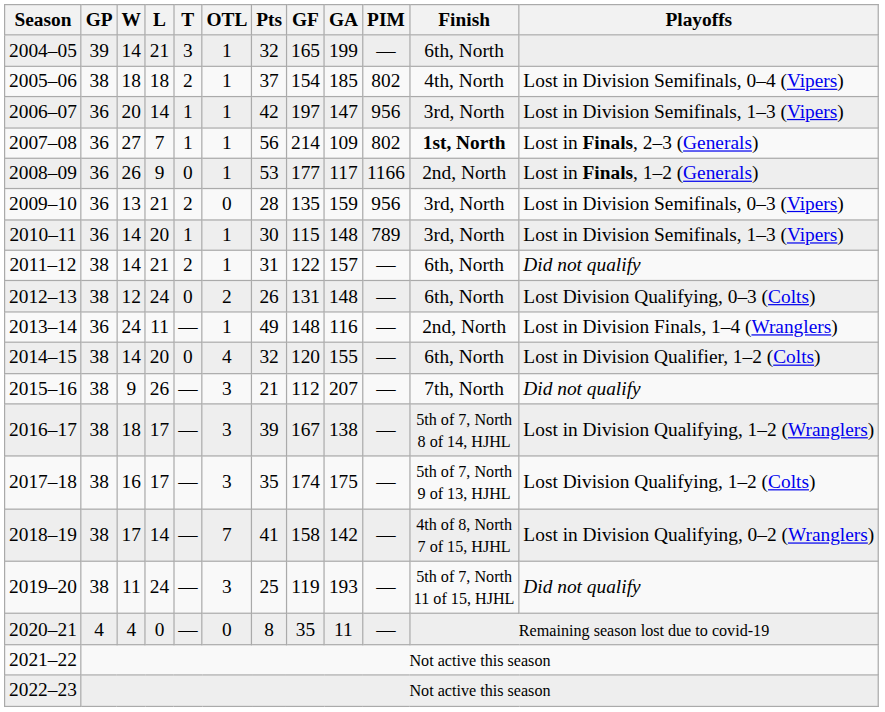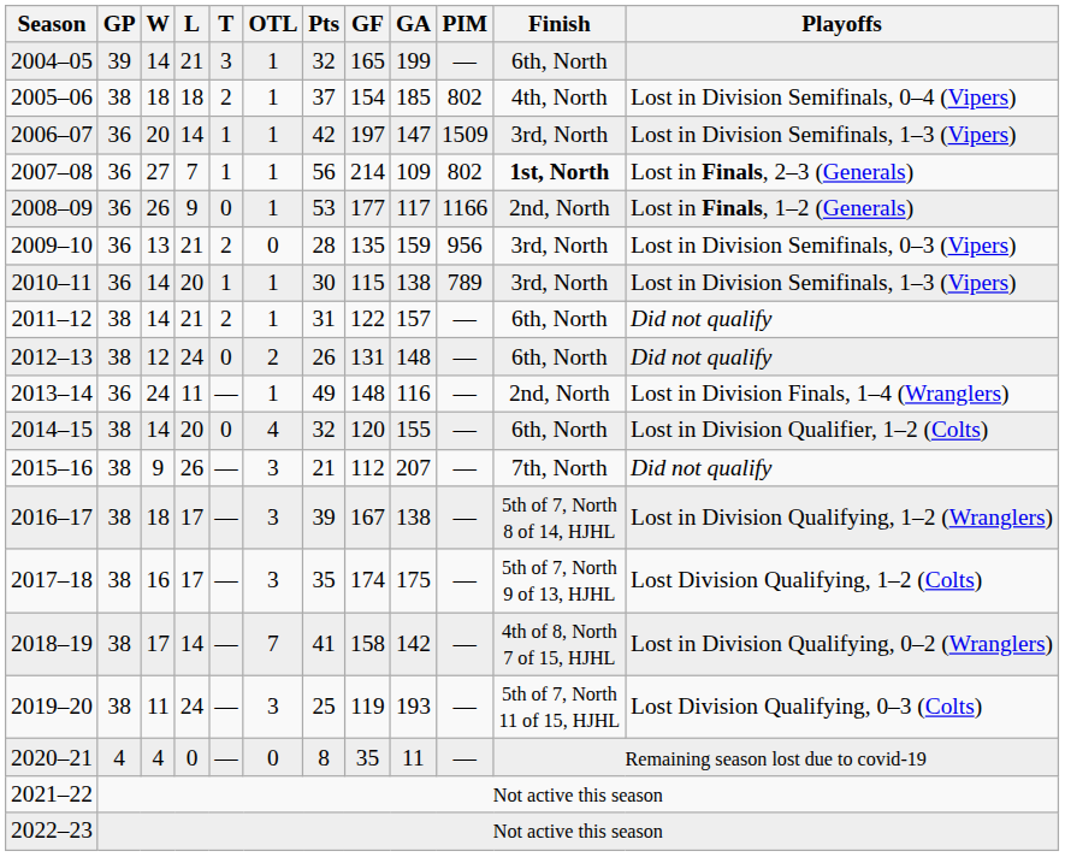2006–07 | PIM: 956 -> 1509
2010–11 | GA: 148 -> 138
2012–13 | Playoffs: Lost Division Qualifying, 0–3 (Colts) -> Did not qualify
2019–20 | Playoffs: Did not qualify -> Lost Division Qualifying, 0–3 (Colts)
